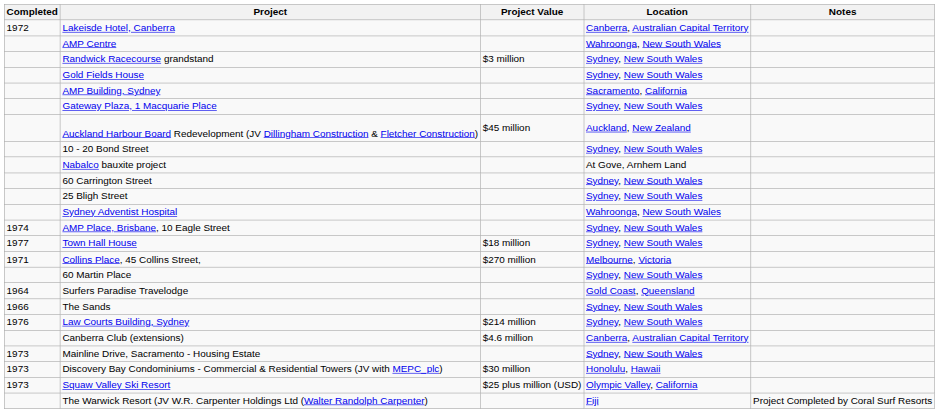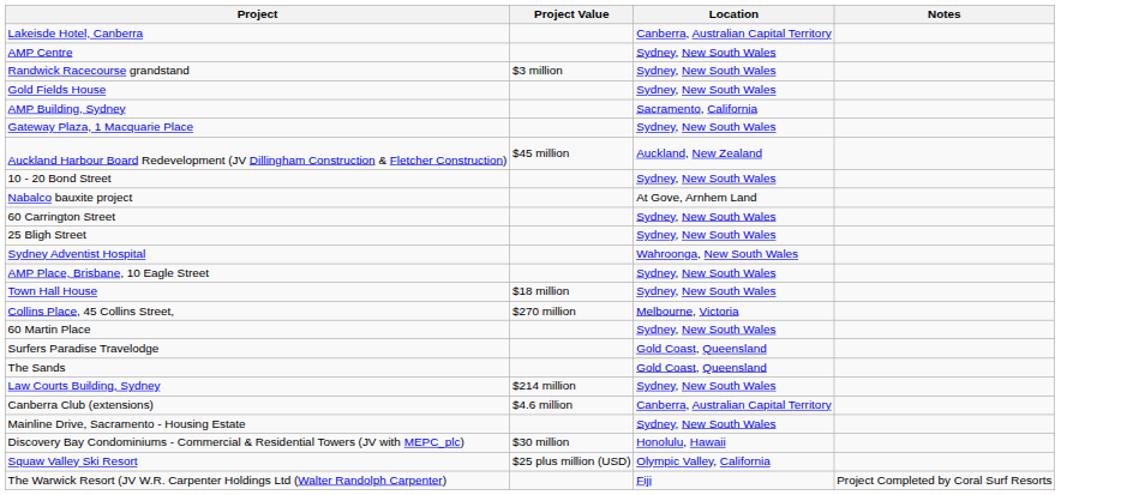- column: Completed | 1972 | 1974 | 1977 | 1971 | 1964 | 1966 | 1976 | 1973 | 1973 | 1973
AMP Centre | Location: Wahroonga, New South Wales -> Sydney, New South Wales
The Sands | Location: Sydney, New South Wales -> Gold Coast, Queensland
